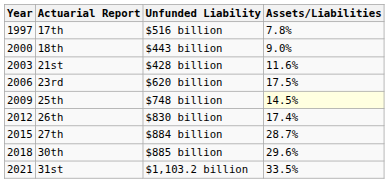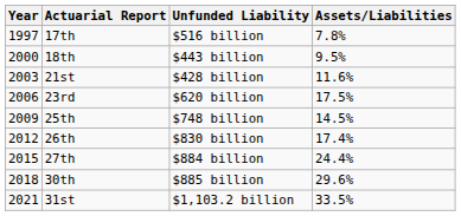18th | Assets/Liabilities: 9.0% -> 9.5%
25th | Assets/Liabilities: lightyellow background -> no background
27th | Assets/Liabilities: 28.7% -> 24.4%
